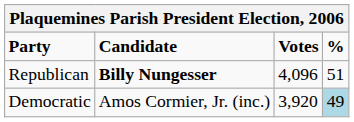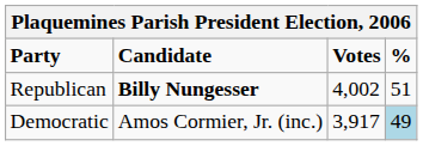Republican | Votes: 4,096 -> 4,002
Democratic | Votes: 3,920 -> 3,917
